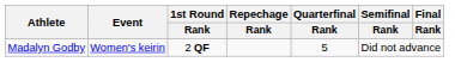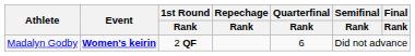Madalyn Godby | Event: normal -> bold
Madalyn Godby | Quarterfinal / Rank: 5 -> 6
